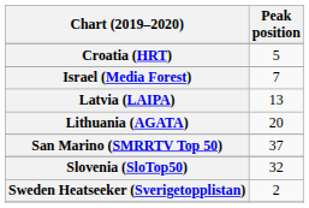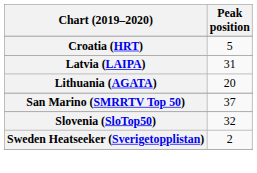- row: Israel (Media Forest) | 7
Latvia (LAIPA) | Peak position: 13 -> 31
